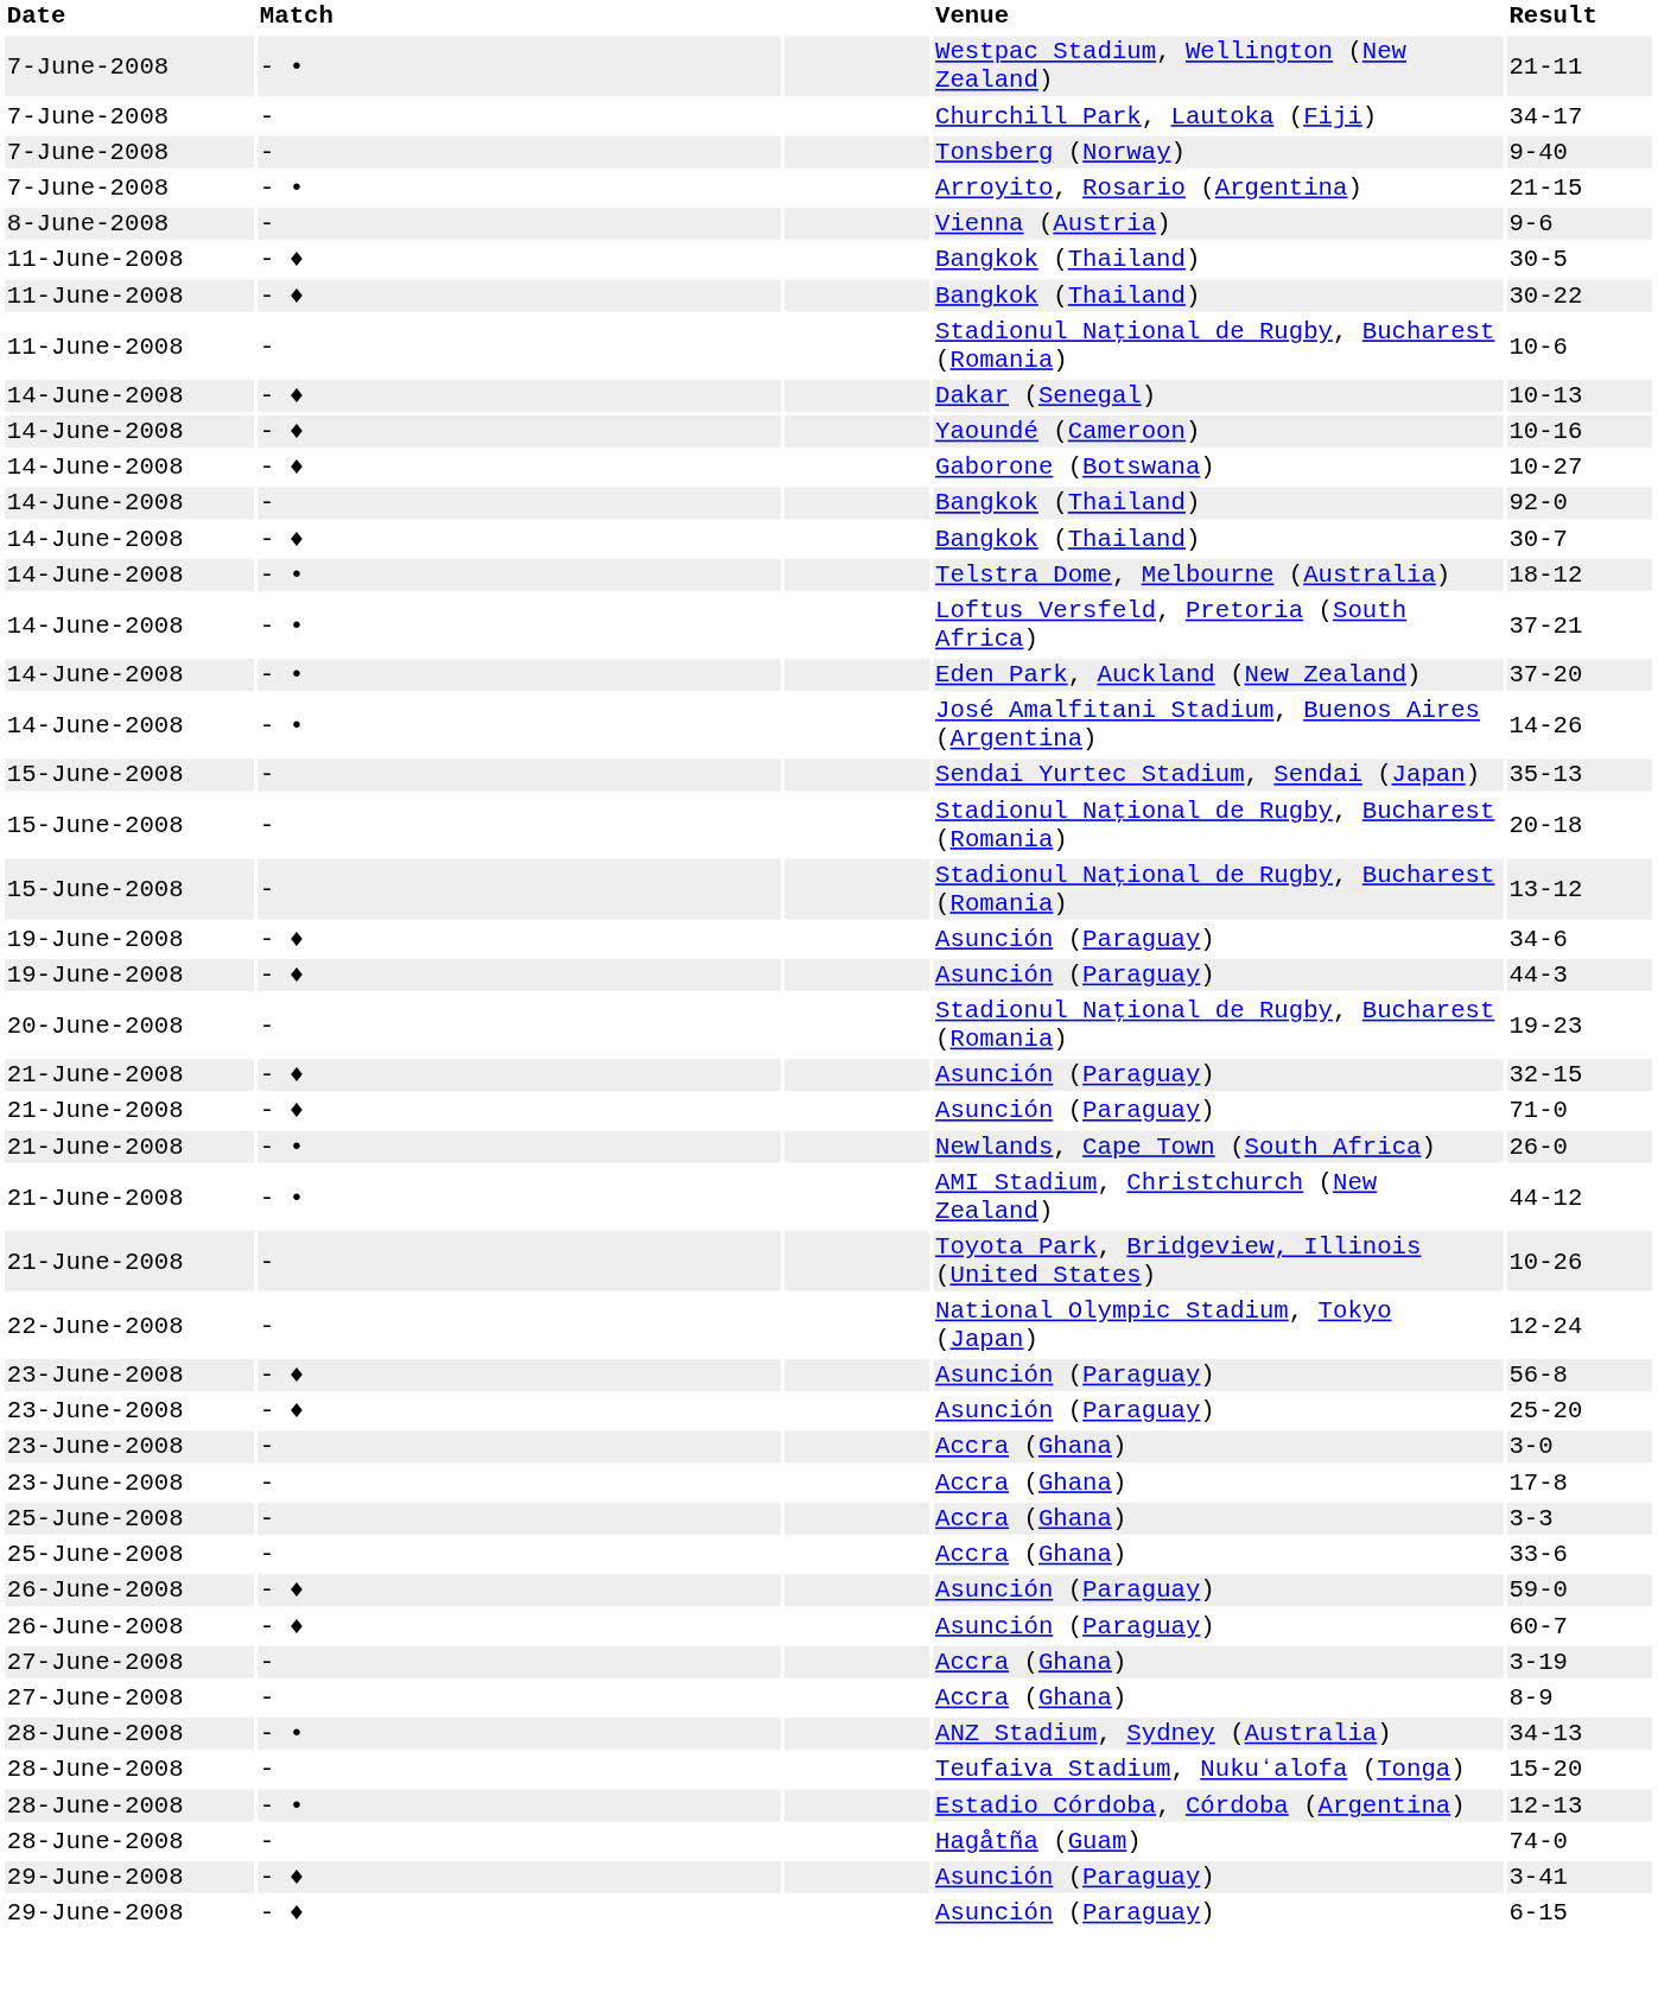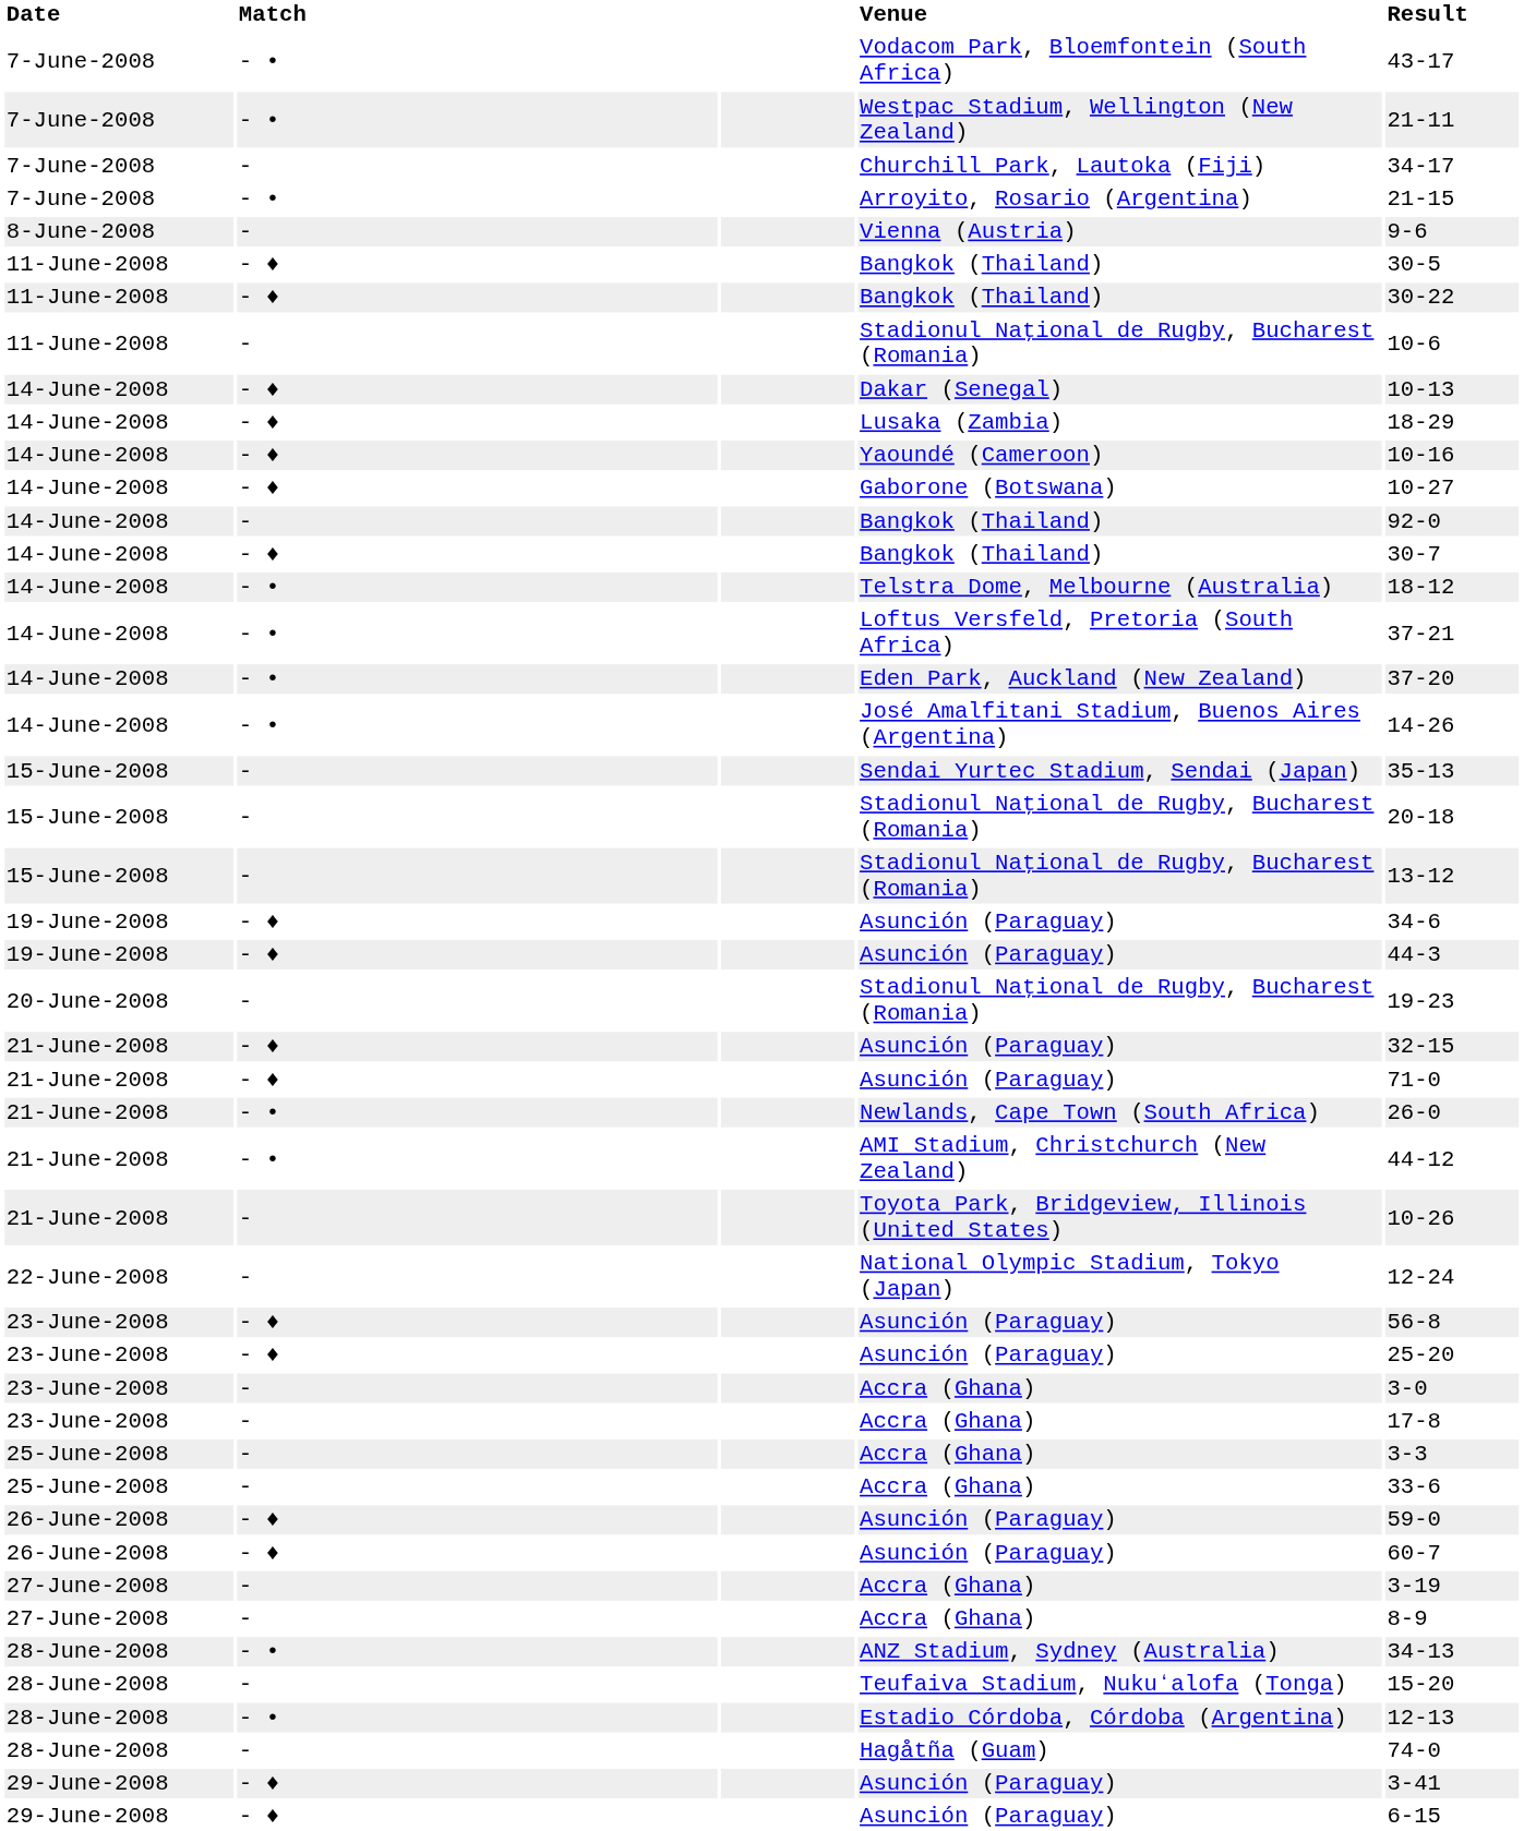+ row: 7-June-2008 | - • | Vodacom Park, Bloemfontein (South Africa) | 43-17
- row: 7-June-2008 | - | Tonsberg (Norway) | 9-40
+ row: 14-June-2008 | - ♦ | Lusaka (Zambia) | 18-29
